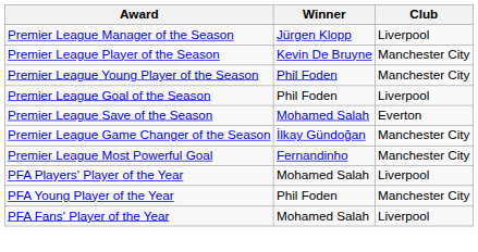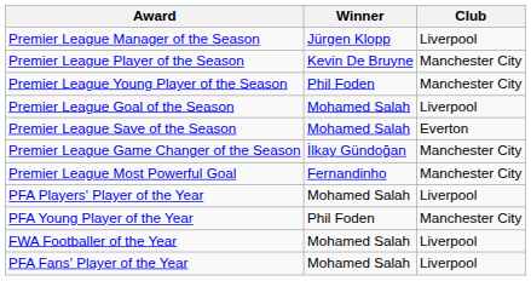Premier League Goal of the Season | Winner: Phil Foden -> Mohamed Salah
+ row: FWA Footballer of the Year | Mohamed Salah | Liverpool
